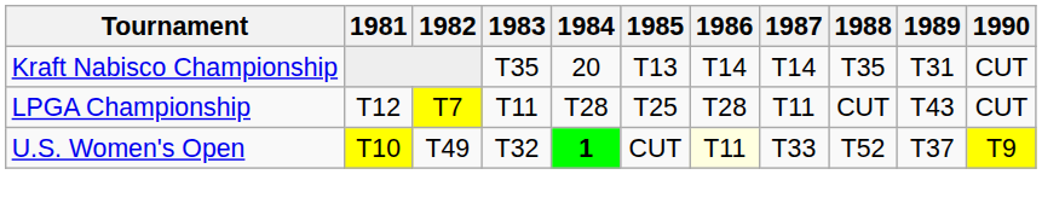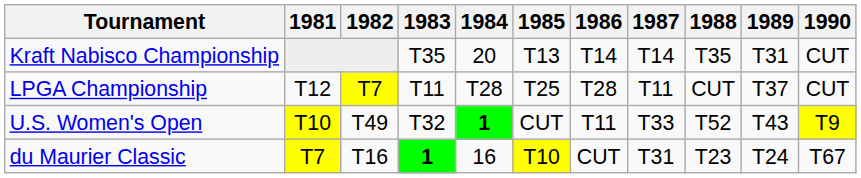LPGA Championship | 1989: T43 -> T37
U.S. Women's Open | 1986: lightyellow background -> no background
U.S. Women's Open | 1989: T37 -> T43
+ row: du Maurier Classic | T7 | T16 | 1 | 16 | T10 | CUT | T31 | T23 | T24 | T67
